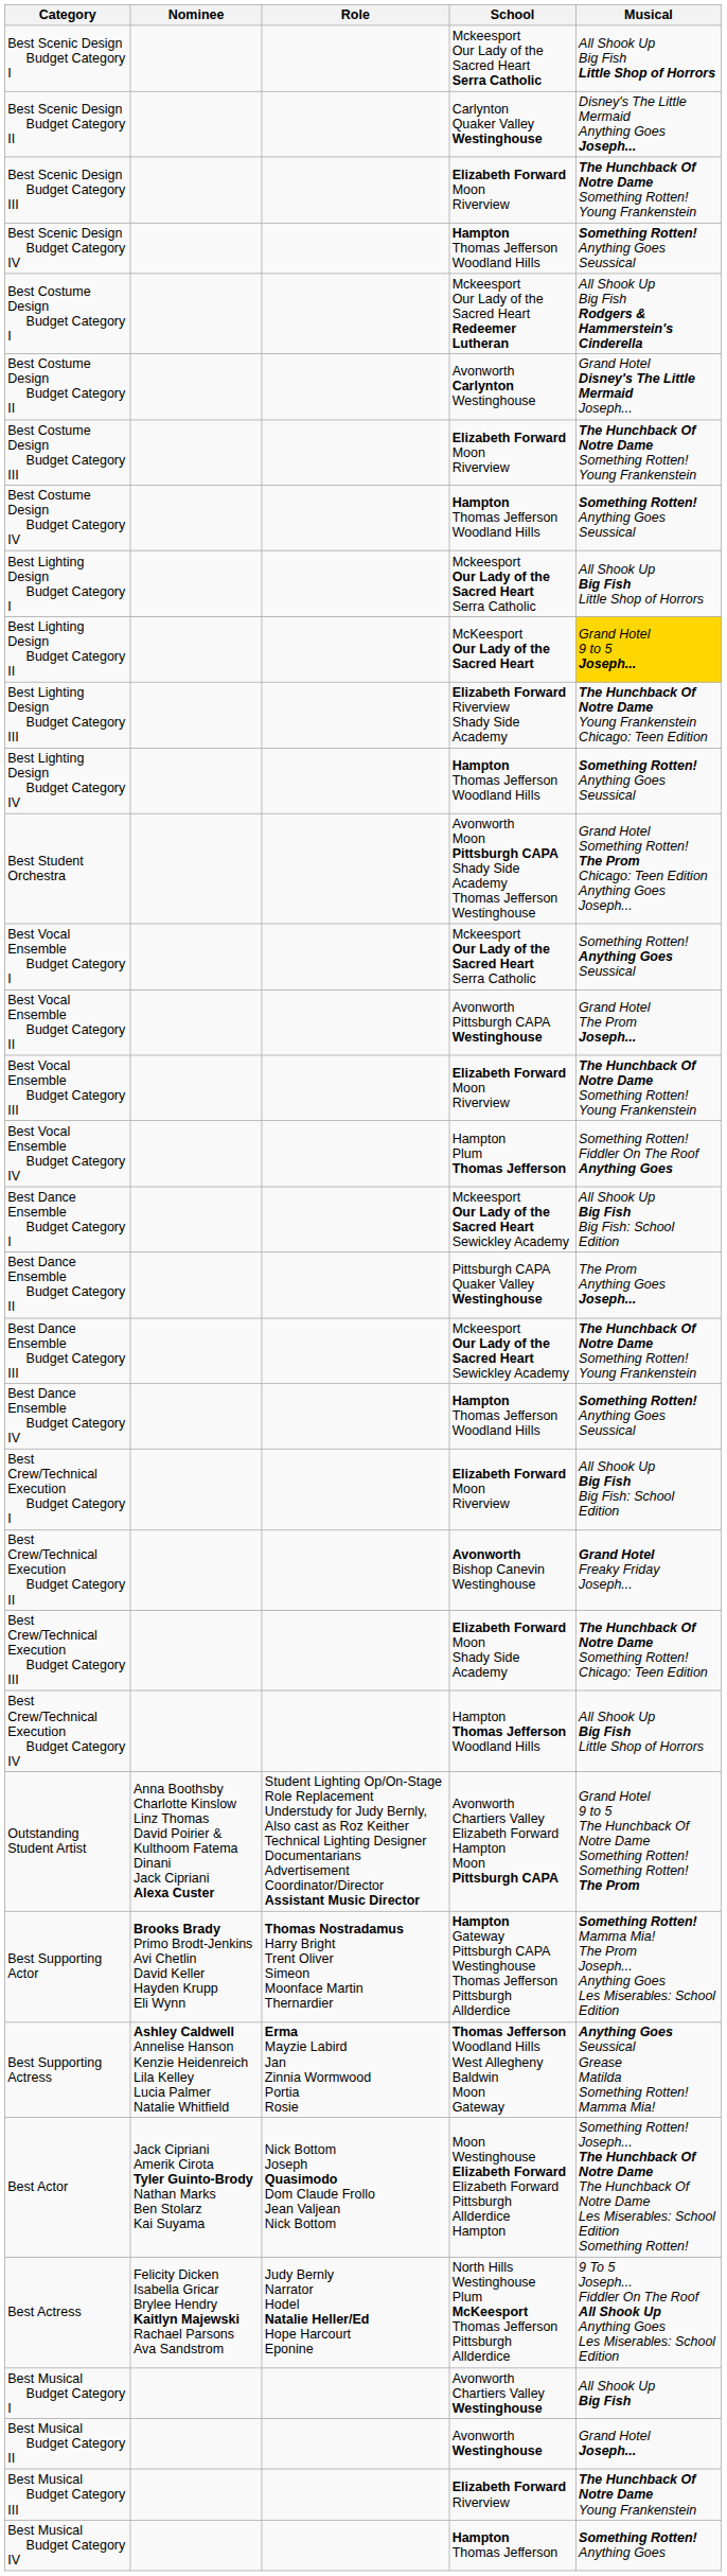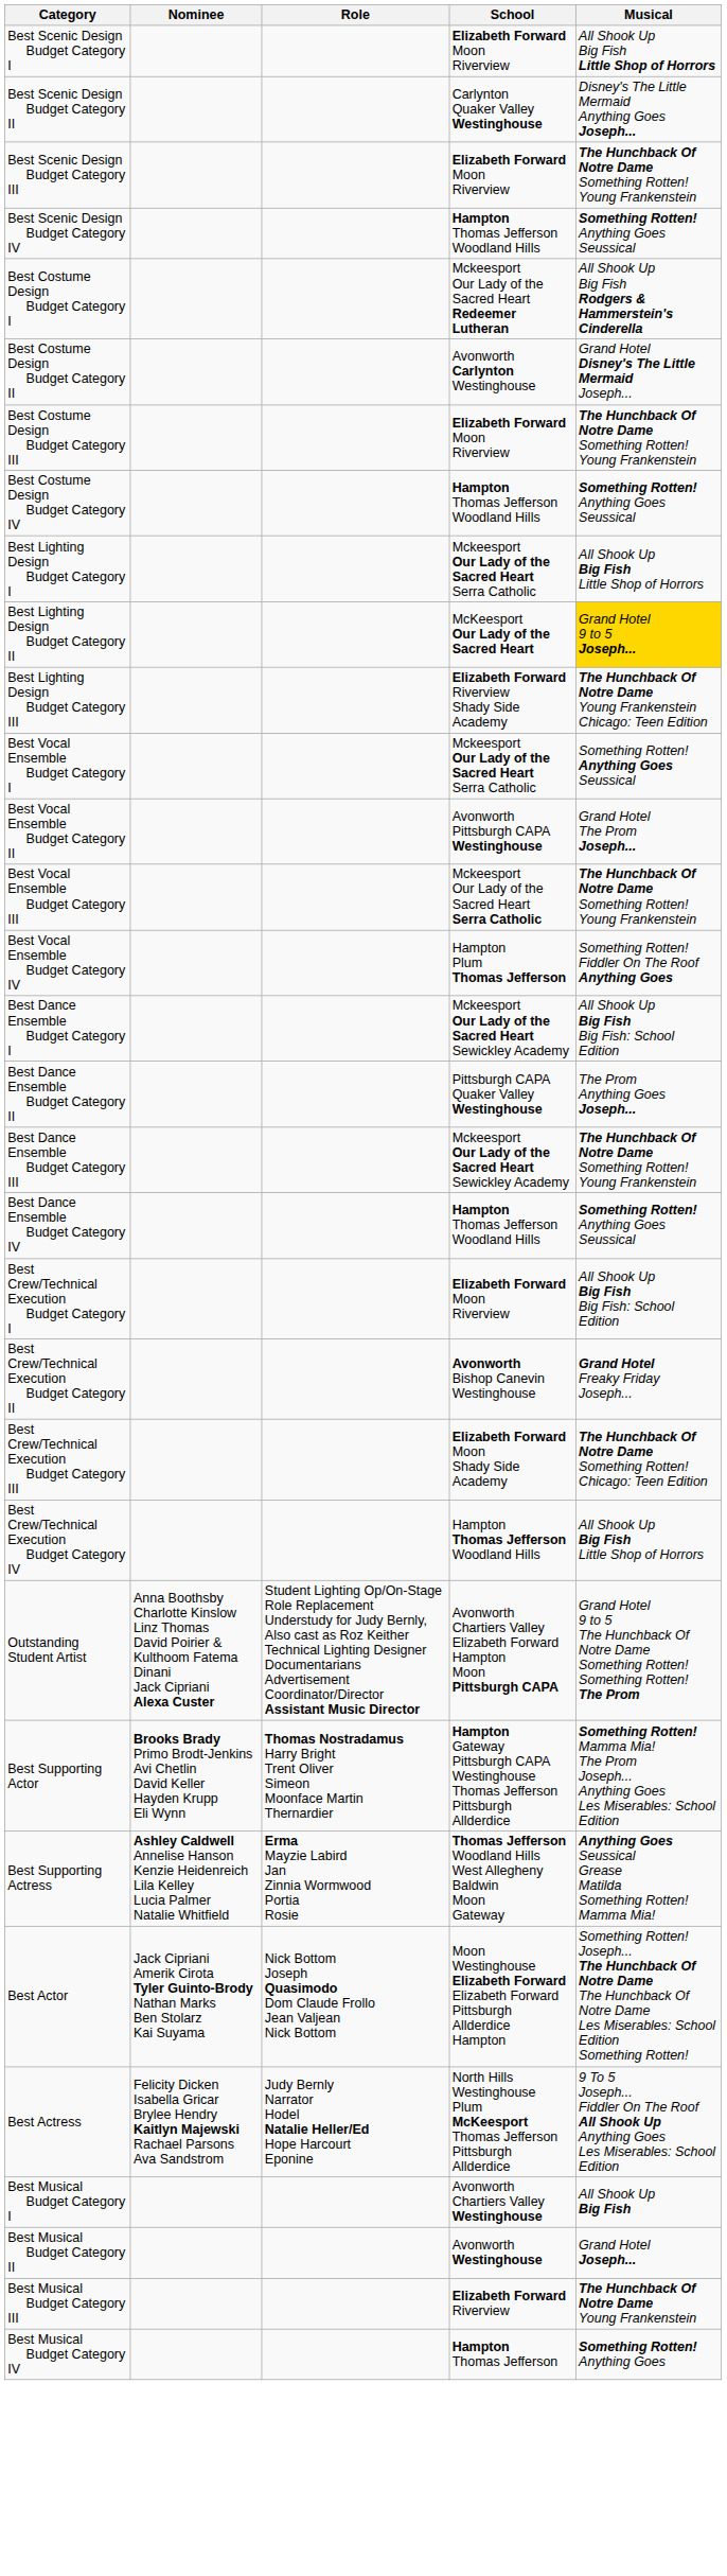Best Scenic Design Budget Category I | School: Mckeesport Our Lady of the Sacred Heart Serra Catholic -> Elizabeth Forward Moon Riverview
- row: Best Lighting Design Budget Category IV | Hampton Thomas Jefferson Woodland Hills | Something Rotten! Anything Goes Seussical
- row: Best Student Orchestra | Avonworth Moon Pittsburgh CAPA Shady Side Academy Thomas Jefferson Westinghouse | Grand Hotel Something Rotten! The Prom Chicago: Teen Edition Anything Goes Joseph...
Best Vocal Ensemble Budget Category III | School: Elizabeth Forward Moon Riverview -> Mckeesport Our Lady of the Sacred Heart Serra Catholic
